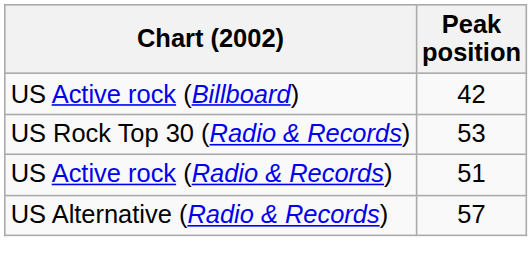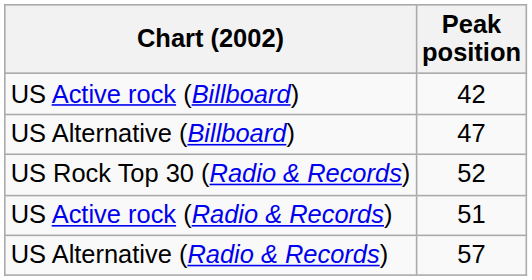+ row: US Alternative (Billboard) | 47
US Rock Top 30 (Radio & Records) | Peak position: 53 -> 52
